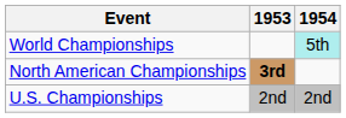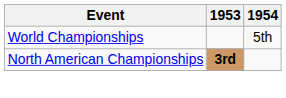World Championships | 1954: paleturquoise background -> no background
- row: U.S. Championships | 2nd | 2nd
